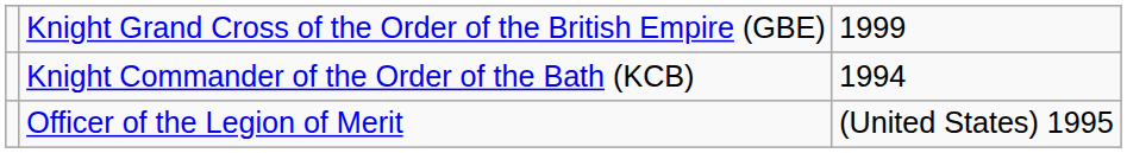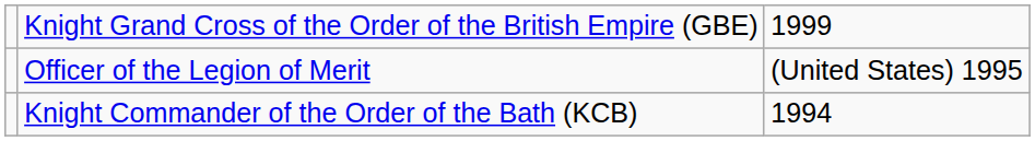rows swapped: Knight Commander of the Order of the Bath (KCB) <-> Officer of the Legion of Merit
